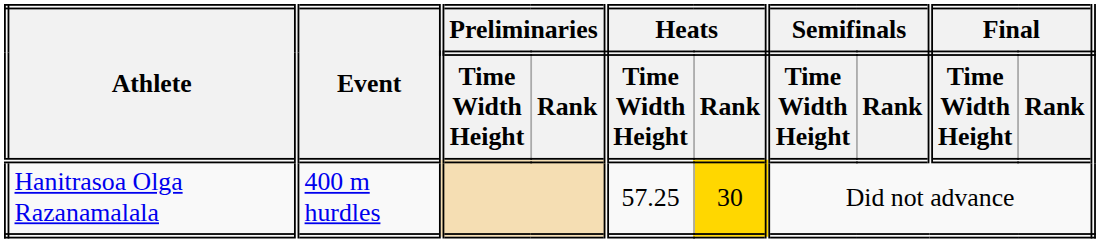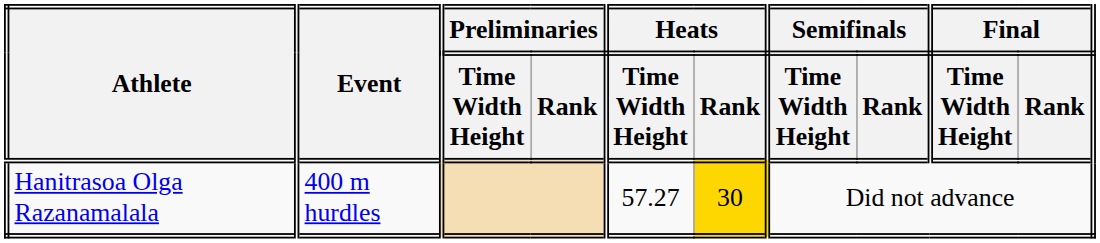Hanitrasoa Olga Razanamalala | Heats / Time Width Height: 57.25 -> 57.27
